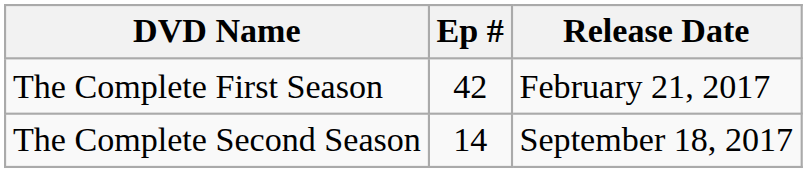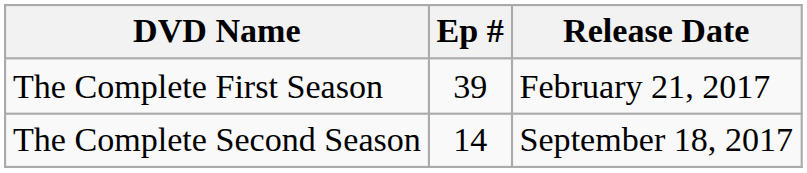The Complete First Season | Ep #: 42 -> 39
